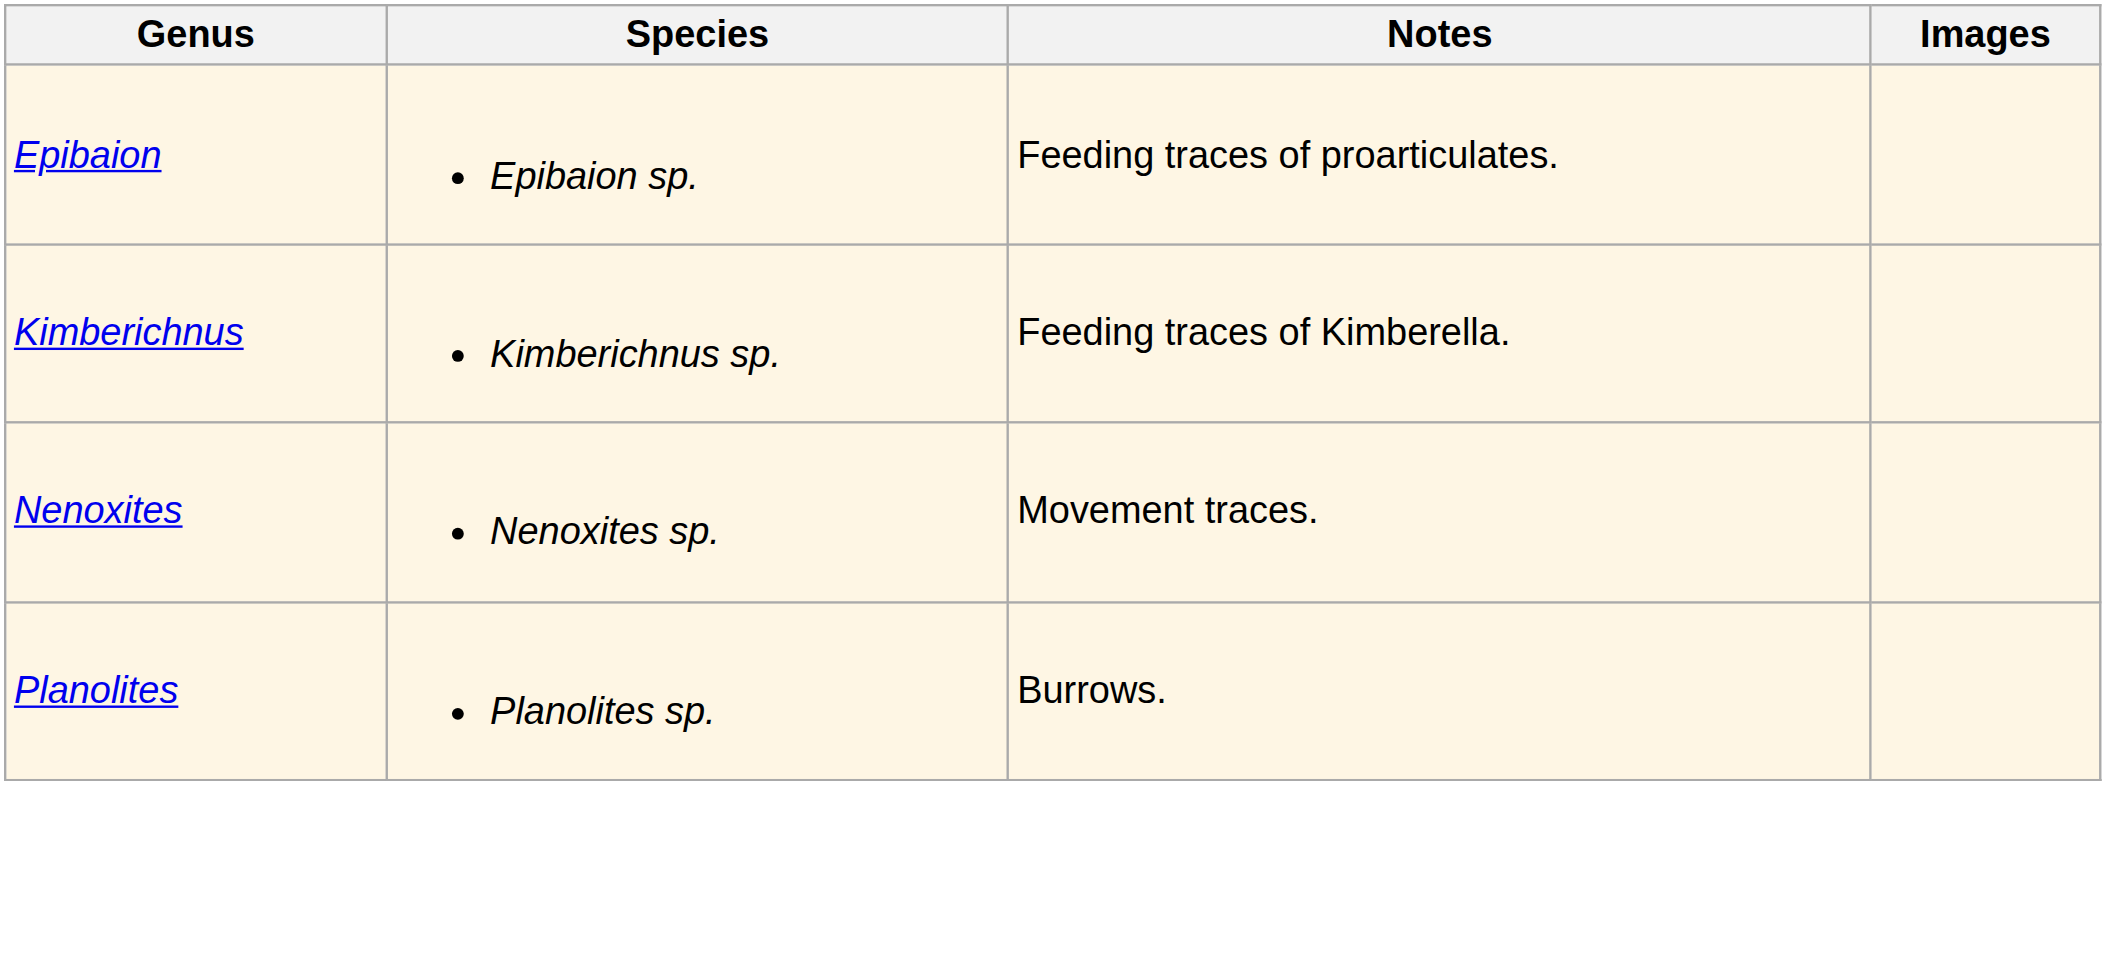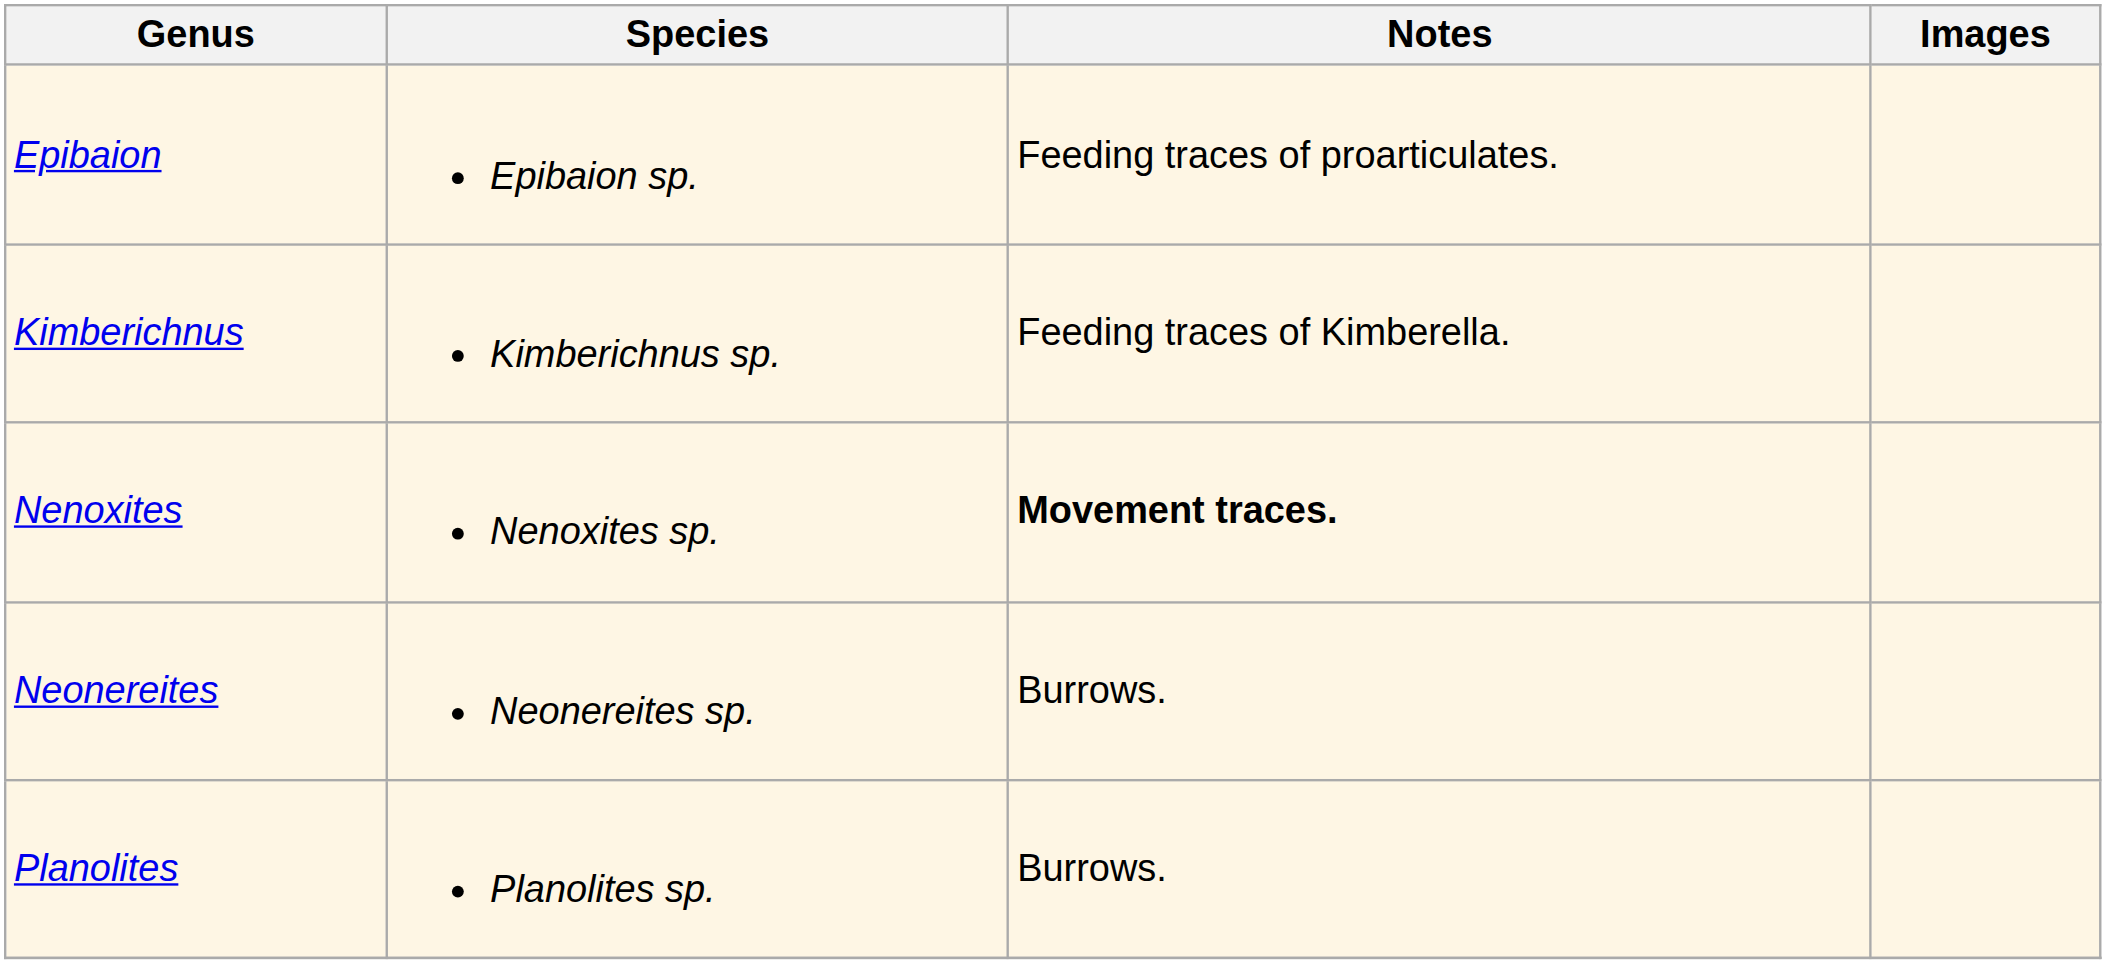Nenoxites | Notes: normal -> bold
+ row: Neonereites | Neonereites sp. | Burrows.
